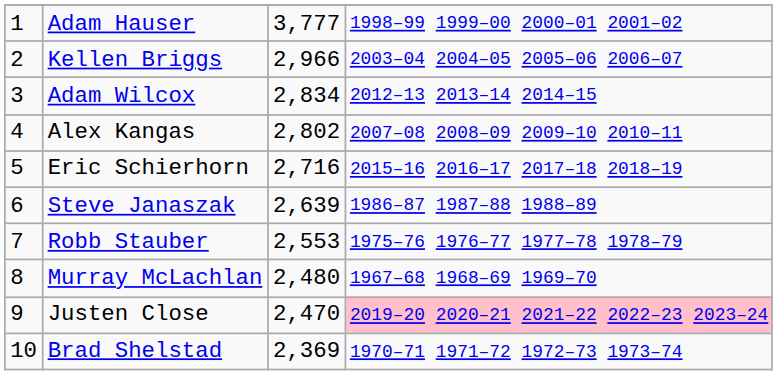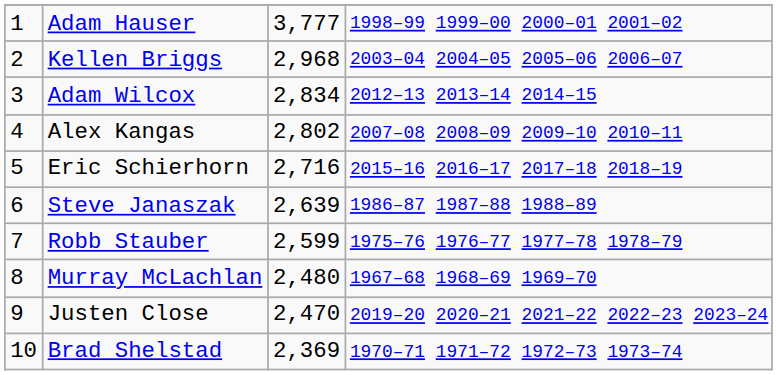Kellen Briggs | column 3: 2,966 -> 2,968
Robb Stauber | column 3: 2,553 -> 2,599
Justen Close | column 4: pink background -> no background
